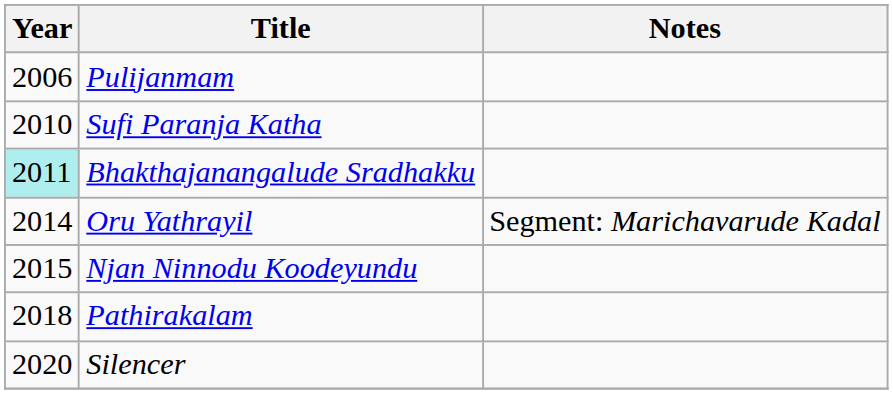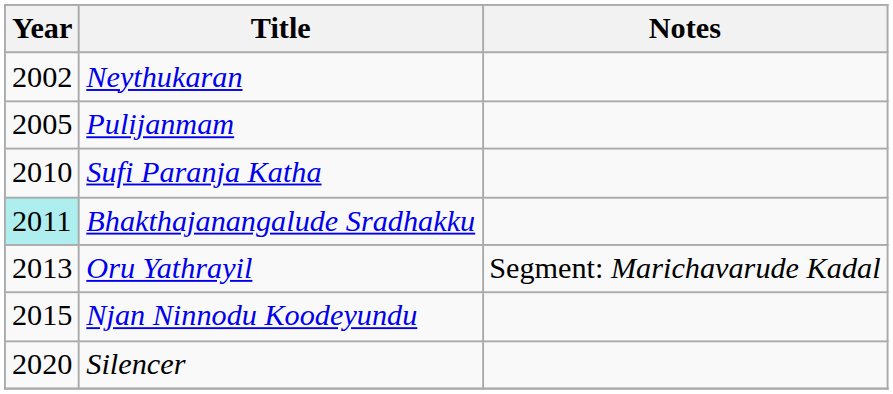+ row: 2002 | Neythukaran
Pulijanmam | Year: 2006 -> 2005
Oru Yathrayil | Year: 2014 -> 2013
- row: 2018 | Pathirakalam
